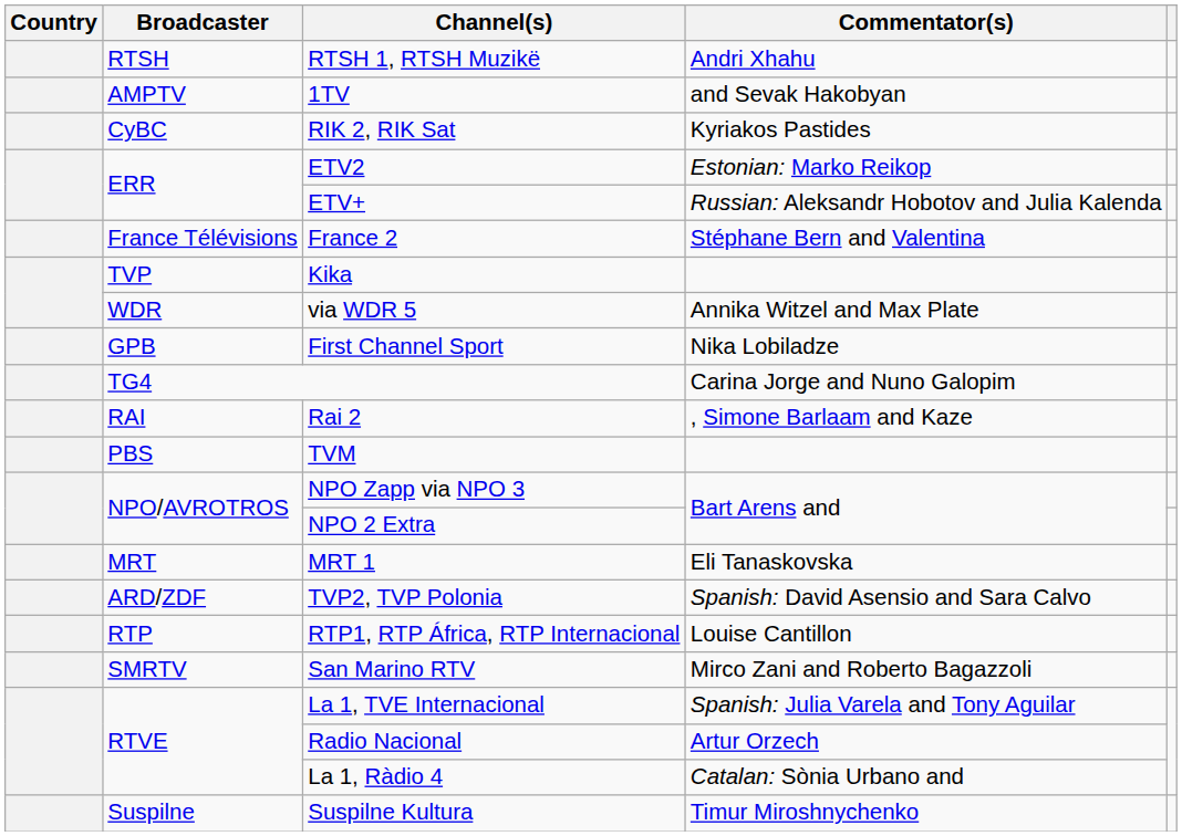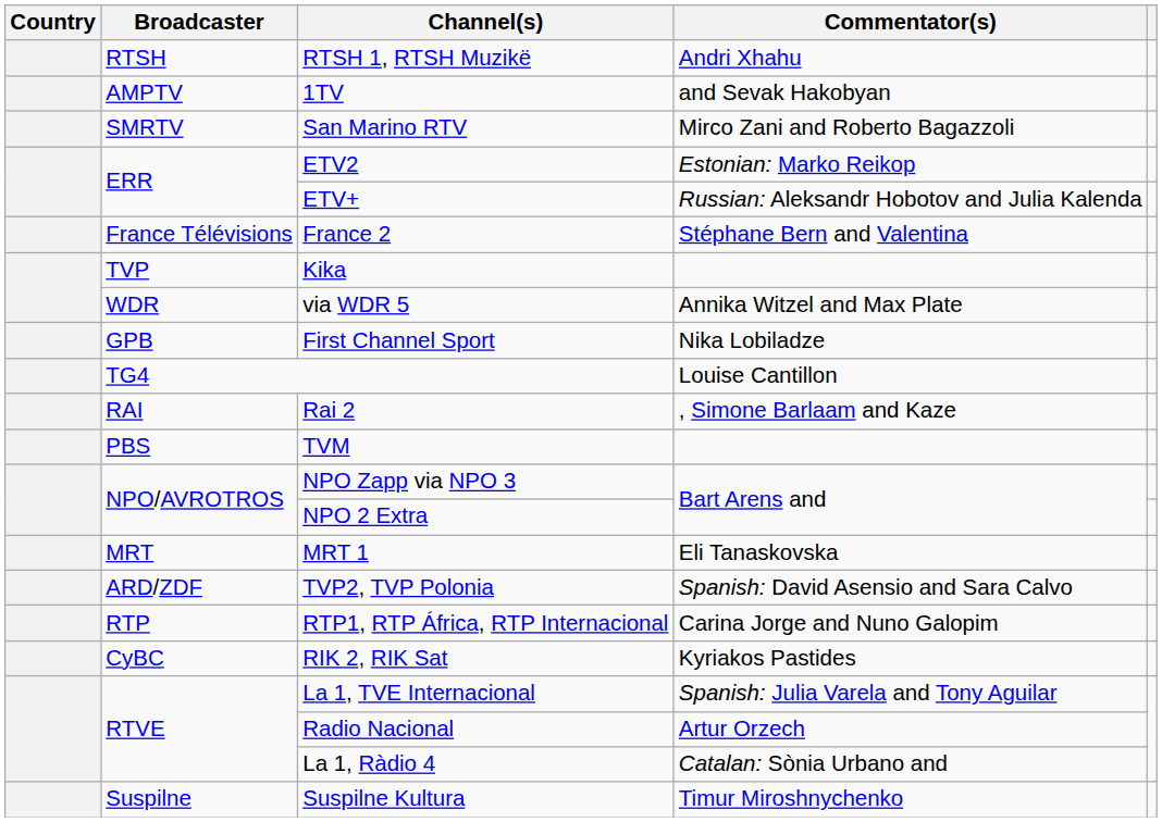rows swapped: RIK 2, RIK Sat <-> San Marino RTV
TG4 | Commentator(s): Carina Jorge and Nuno Galopim -> Louise Cantillon
RTP1, RTP África, RTP Internacional | Commentator(s): Louise Cantillon -> Carina Jorge and Nuno Galopim
